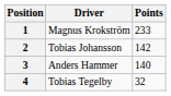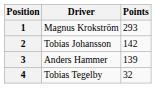1 | Points: 233 -> 293
3 | Points: 140 -> 139
